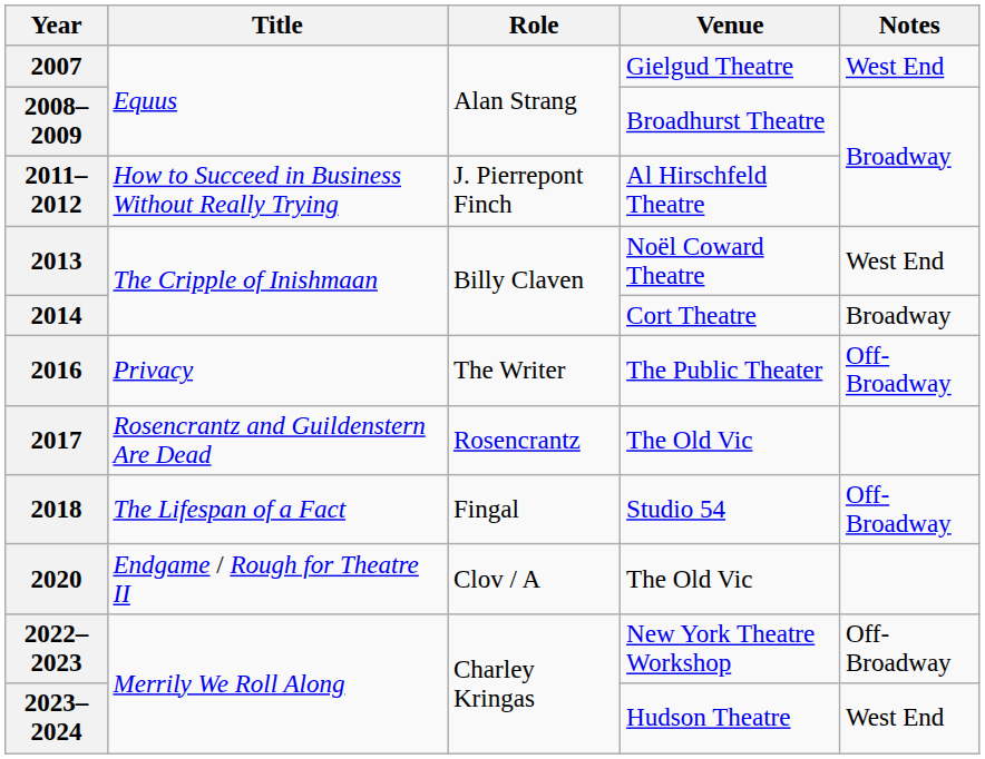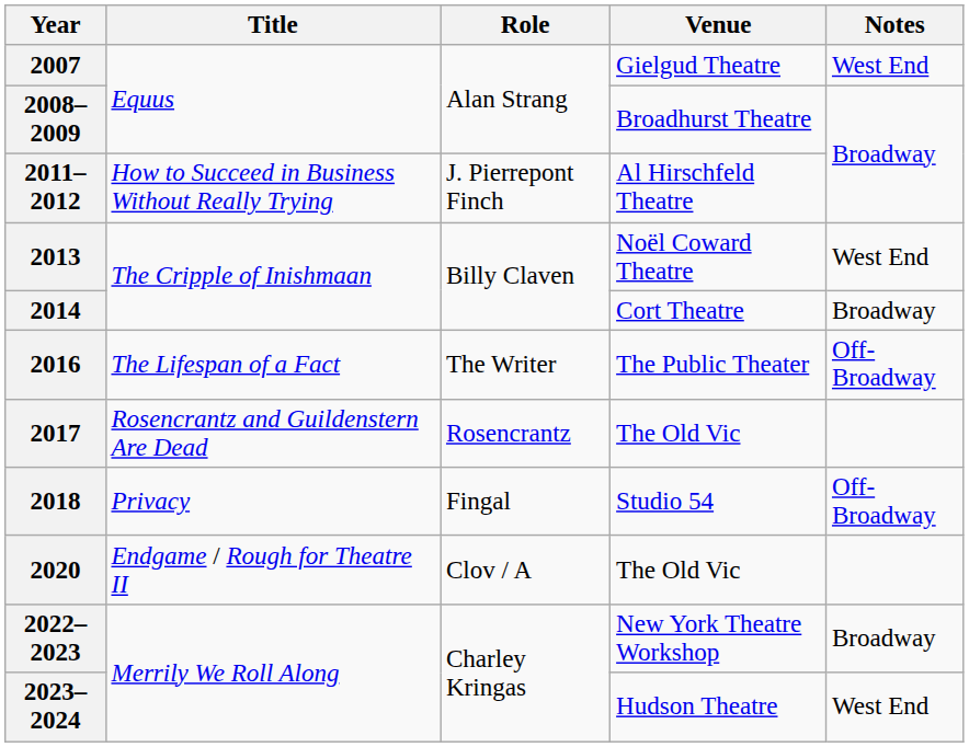2016 | Title: Privacy -> The Lifespan of a Fact
2018 | Title: The Lifespan of a Fact -> Privacy
2022–2023 | Notes: Off-Broadway -> Broadway
